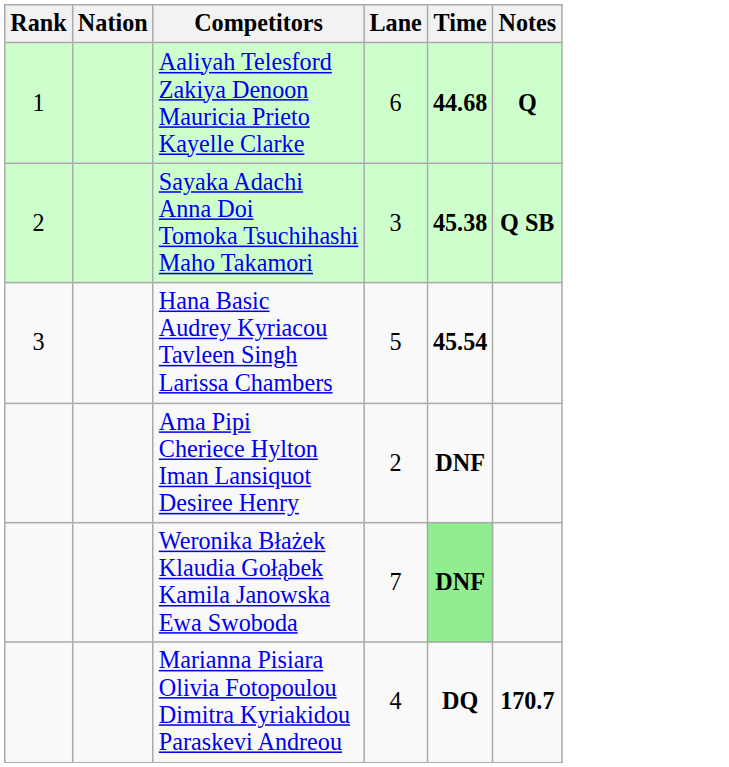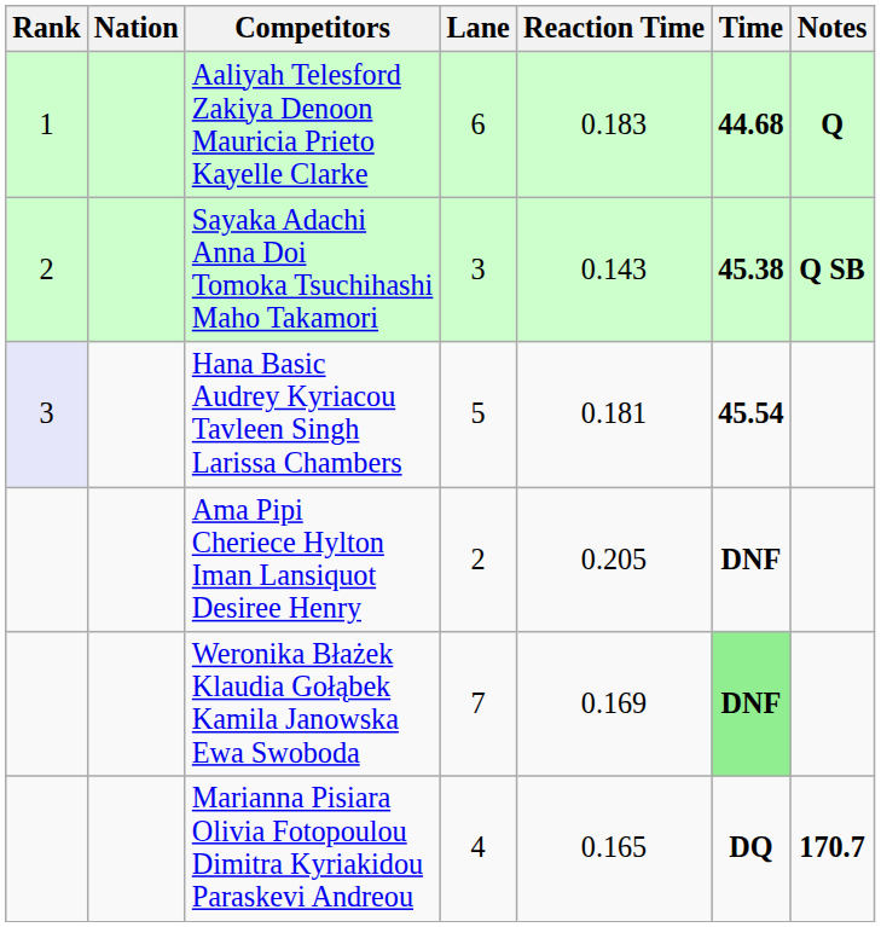+ column: Reaction Time | 0.183 | 0.143 | 0.181 | 0.205 | 0.169 | 0.165
Hana Basic Audrey Kyriacou Tavleen Singh Larissa Chambers | Rank: no background -> lavender background
